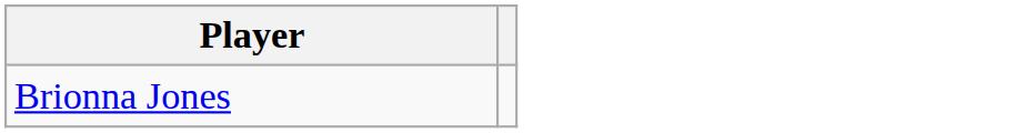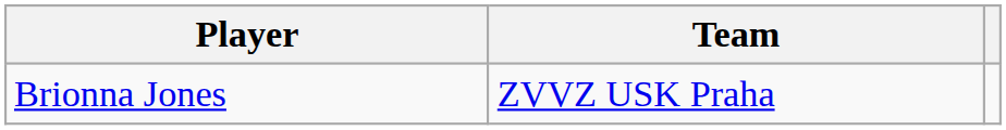+ column: Team | ZVVZ USK Praha
